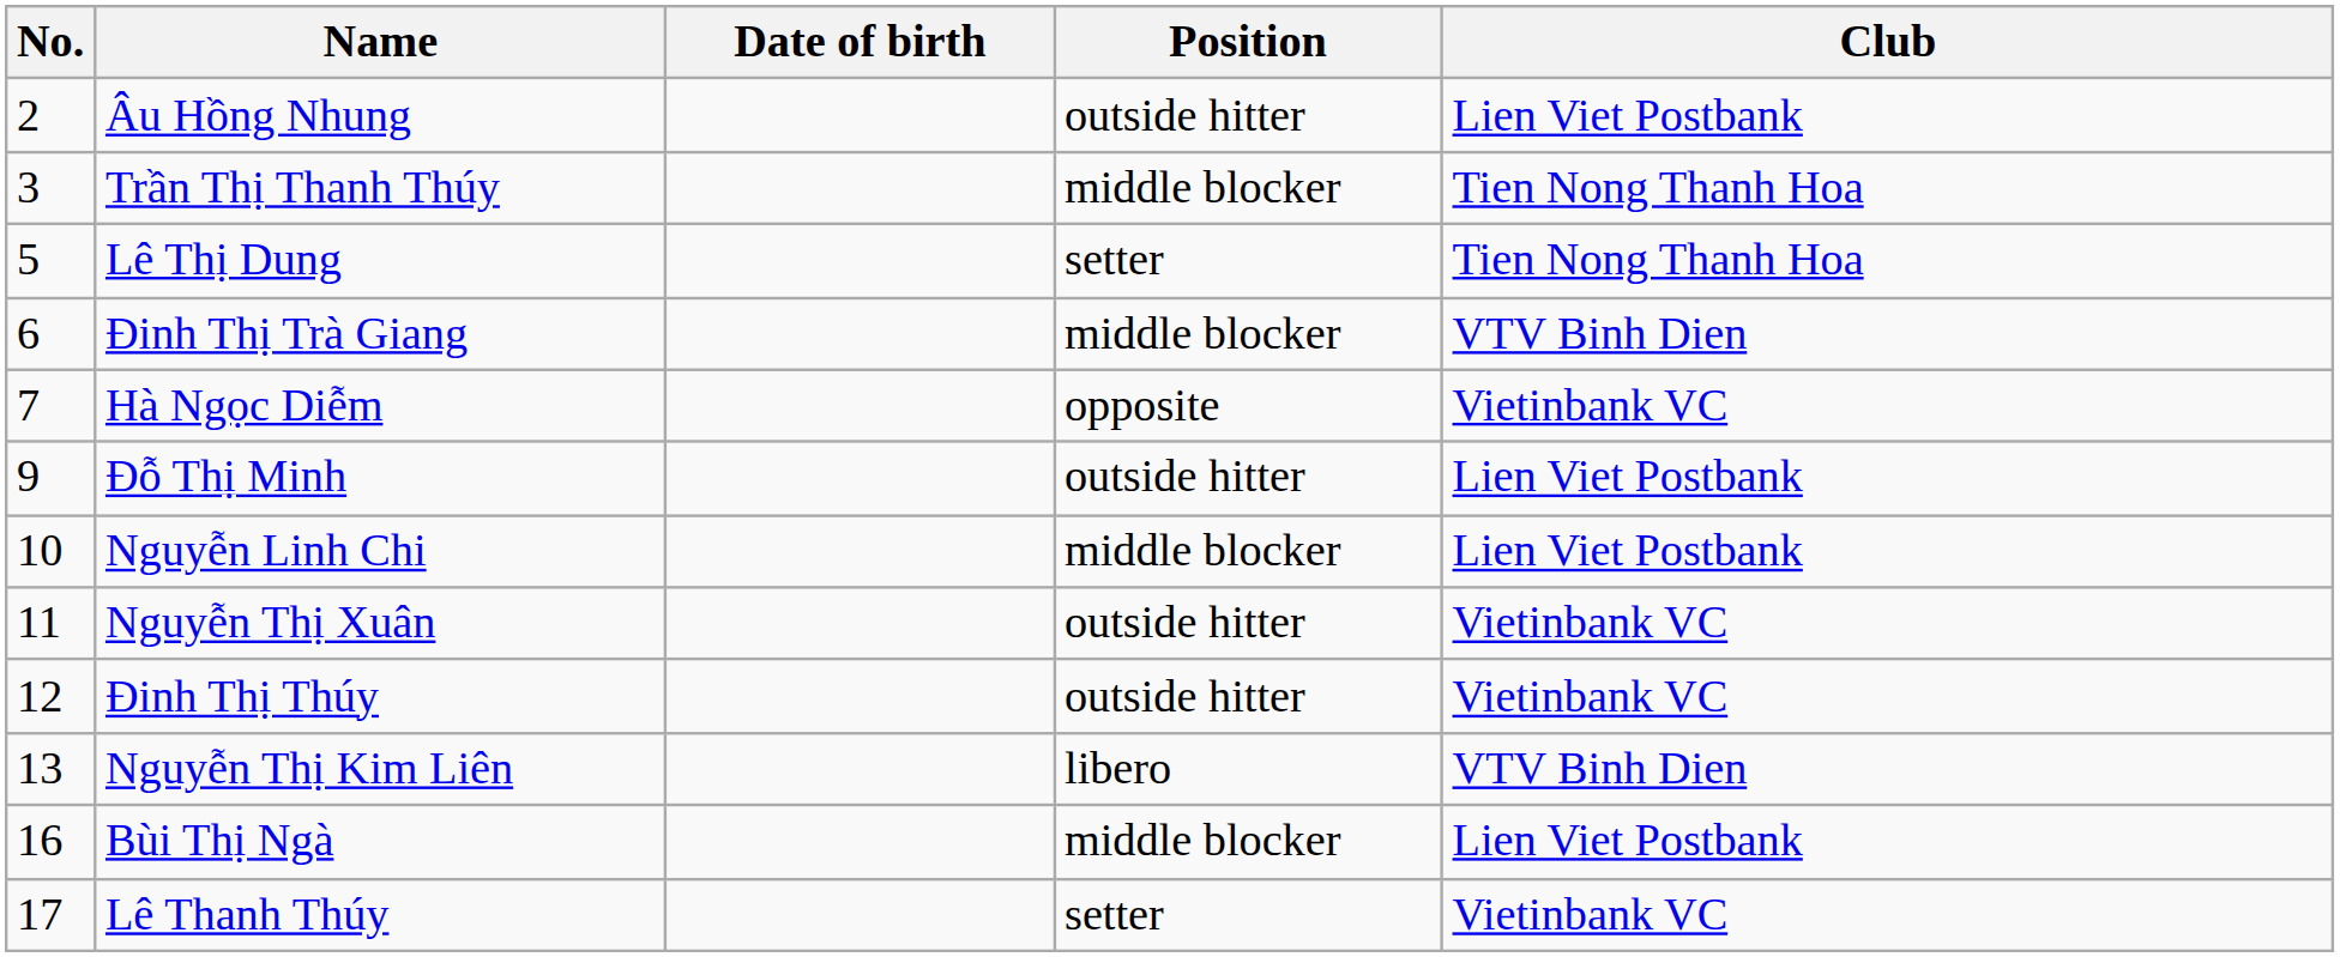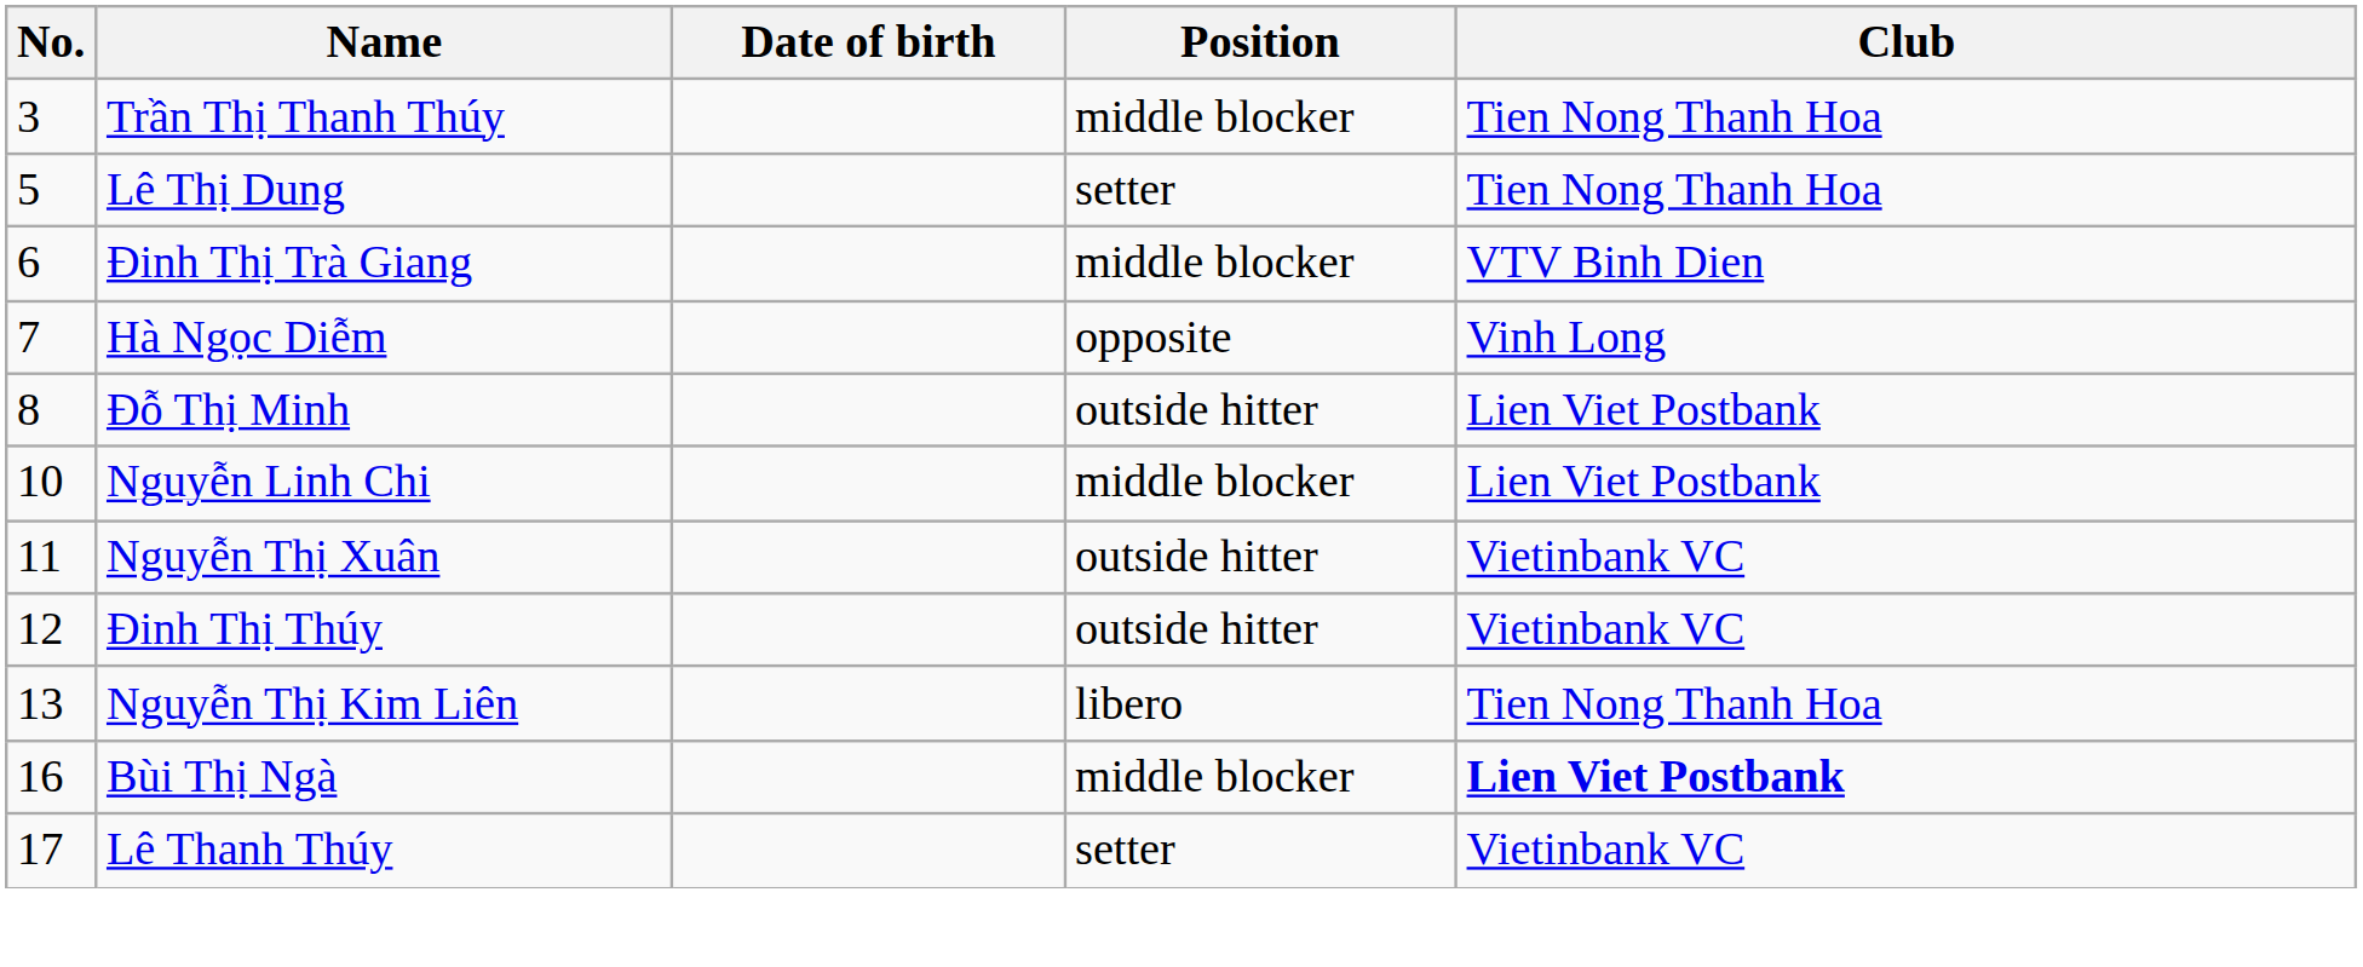- row: 2 | Âu Hồng Nhung | outside hitter | Lien Viet Postbank
Hà Ngọc Diễm | Club: Vietinbank VC -> Vinh Long
Đỗ Thị Minh | No.: 9 -> 8
Nguyễn Thị Kim Liên | Club: VTV Binh Dien -> Tien Nong Thanh Hoa
Bùi Thị Ngà | Club: normal -> bold
